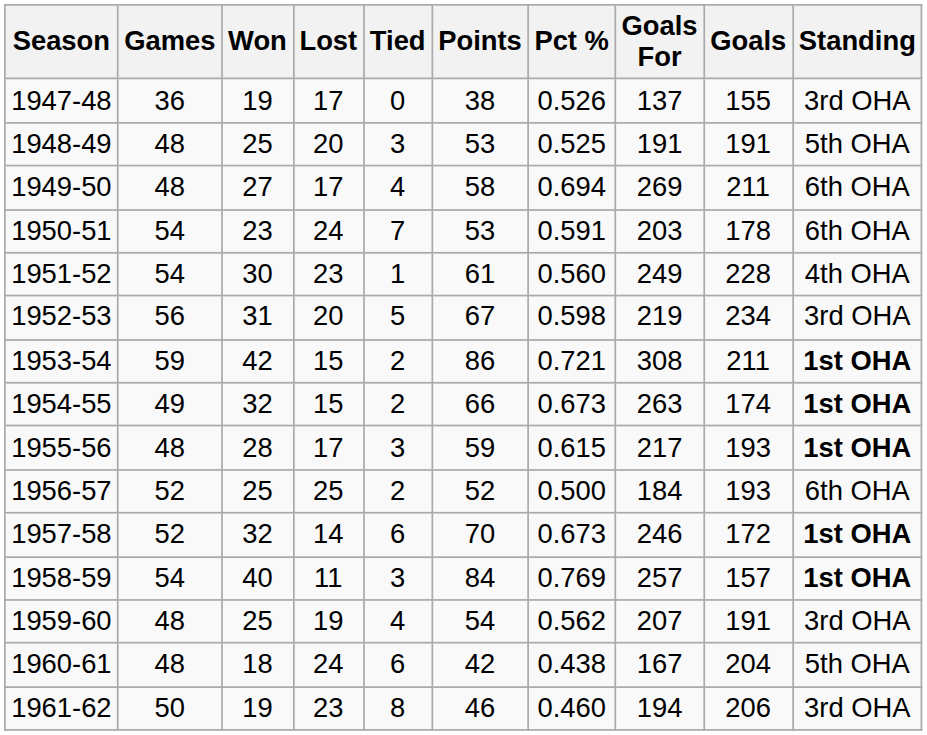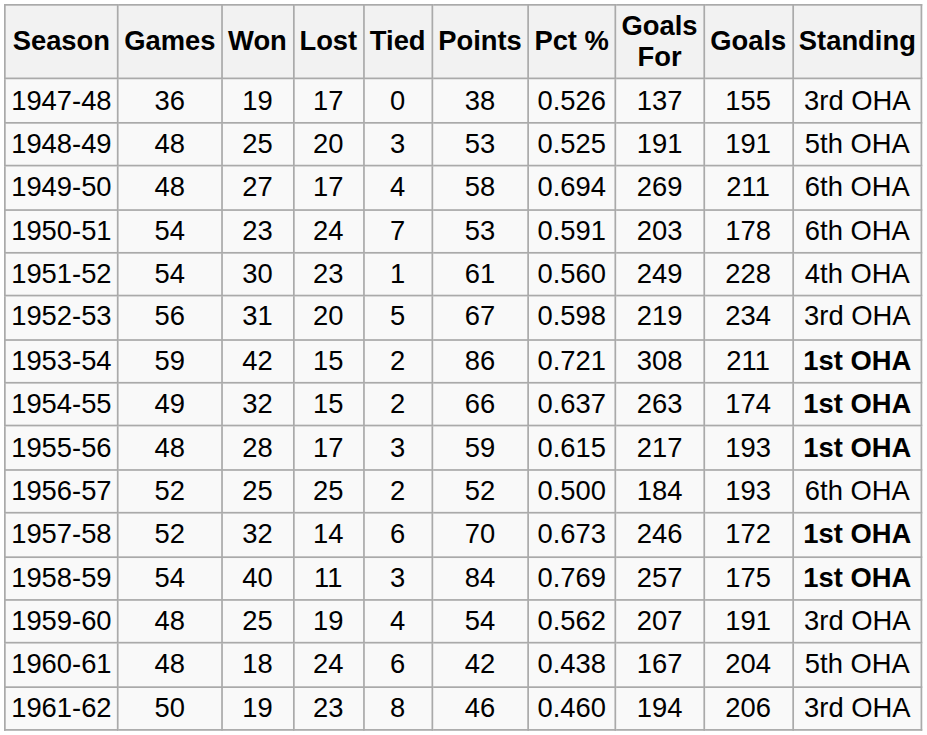1954-55 | Pct %: 0.673 -> 0.637
1958-59 | Goals: 157 -> 175
